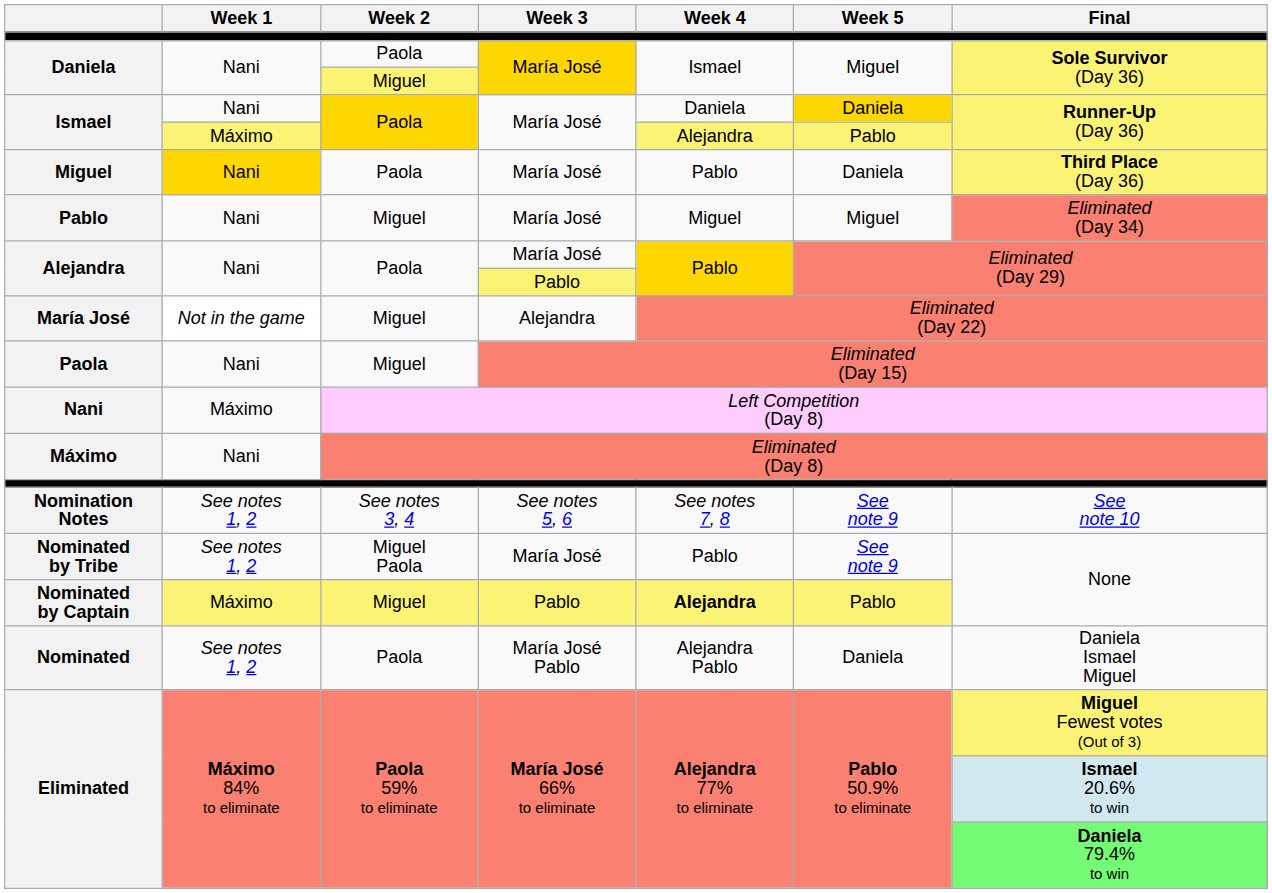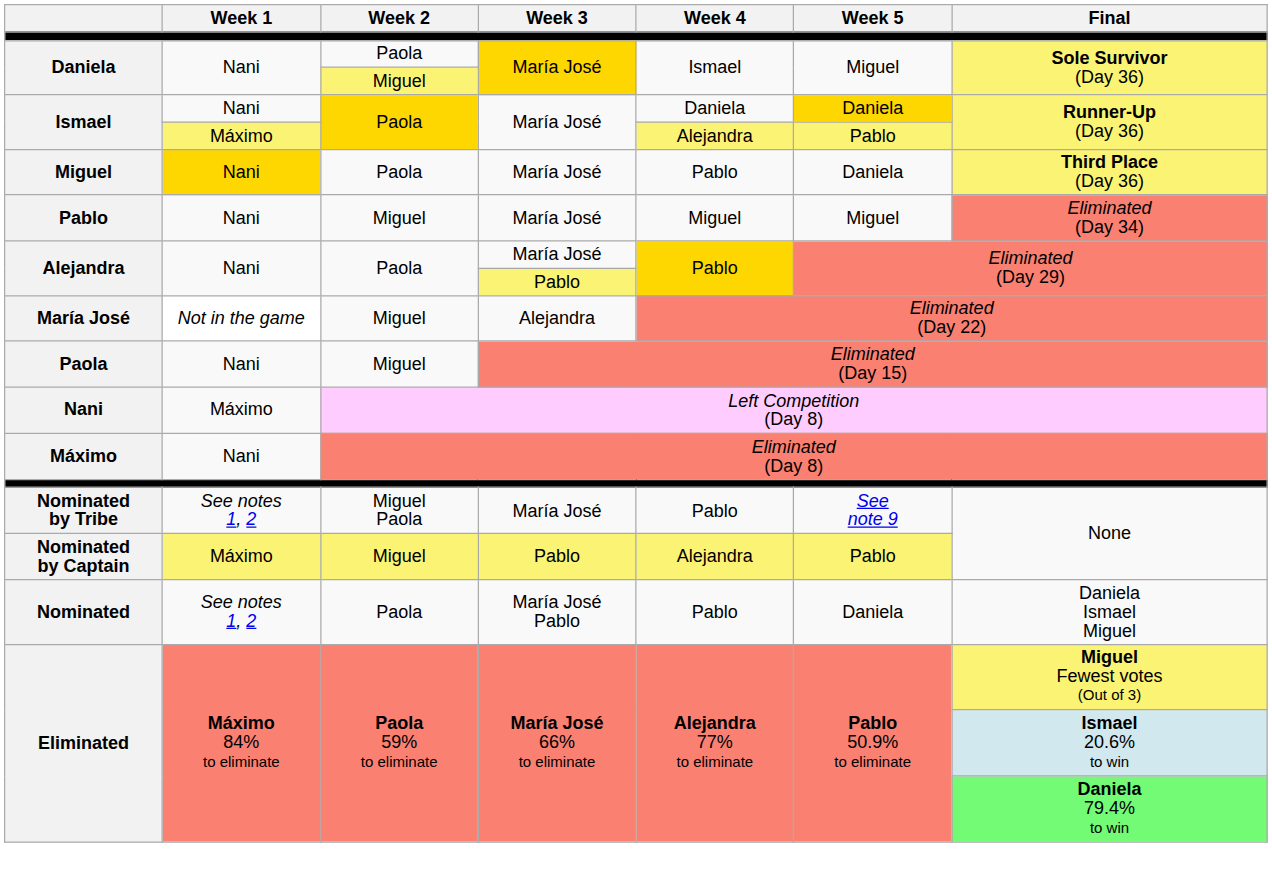- row: Nomination Notes | See notes 1, 2 | See notes 3, 4 | See notes 5, 6 | See notes 7, 8 | See note 9 | See note 10
Nominated by Captain | Week 4: bold -> normal
Nominated | Week 4: Alejandra Pablo -> Pablo
